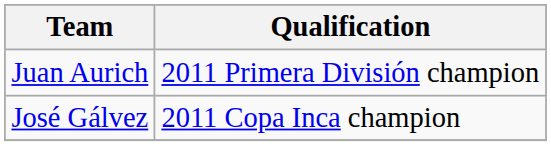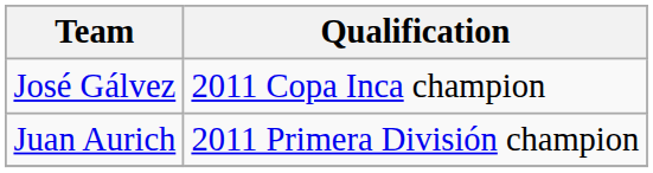rows swapped: Juan Aurich <-> José Gálvez
